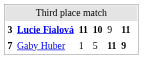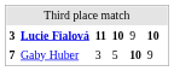Lucie Fialová | column 6: 11 -> 10
Gaby Huber | column 3: 1 -> 3
Gaby Huber | column 5: 11 -> 10
Gaby Huber | column 6: bold -> normal
